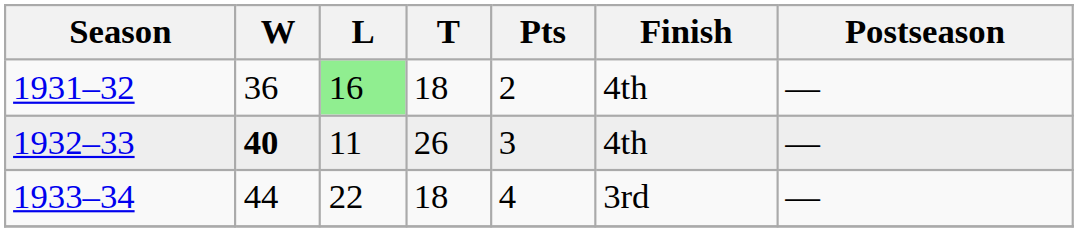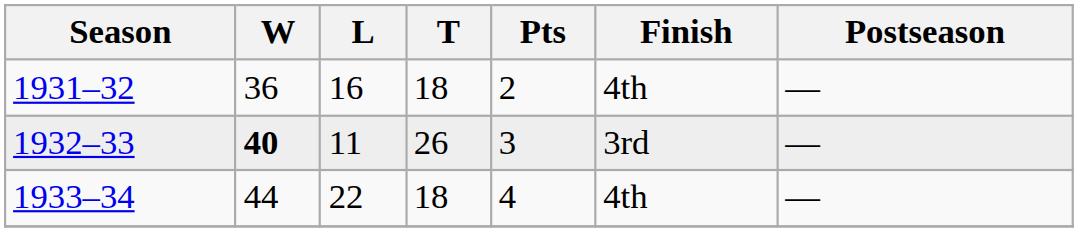1931–32 | L: lightgreen background -> no background
1932–33 | Finish: 4th -> 3rd
1933–34 | Finish: 3rd -> 4th
